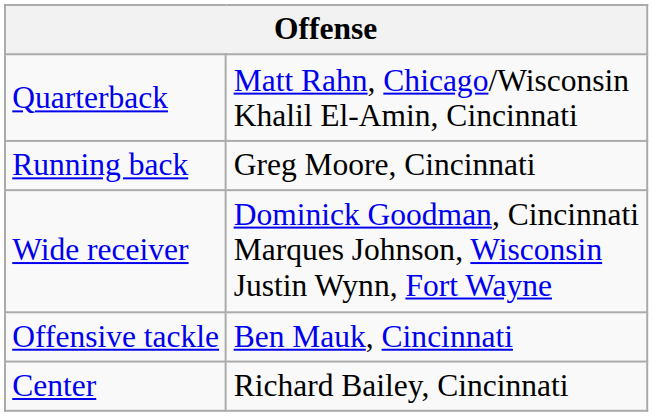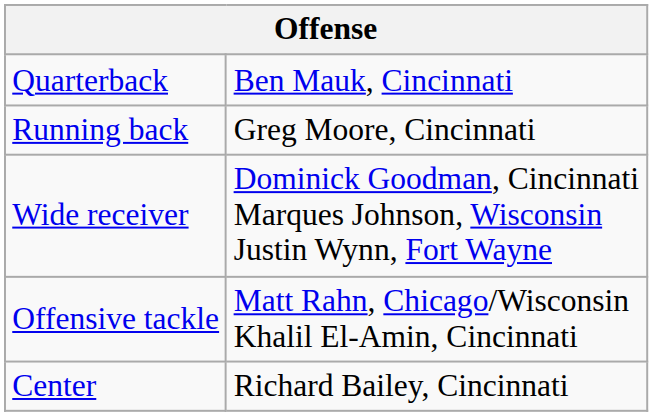Quarterback | column 2: Matt Rahn, Chicago/Wisconsin Khalil El-Amin, Cincinnati -> Ben Mauk, Cincinnati
Offensive tackle | column 2: Ben Mauk, Cincinnati -> Matt Rahn, Chicago/Wisconsin Khalil El-Amin, Cincinnati
